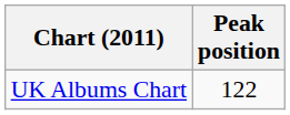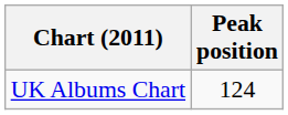UK Albums Chart | Peak position: 122 -> 124
